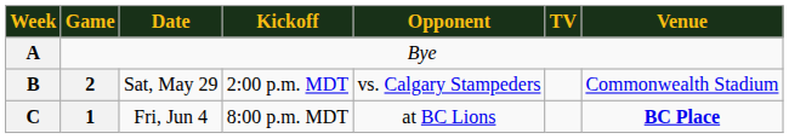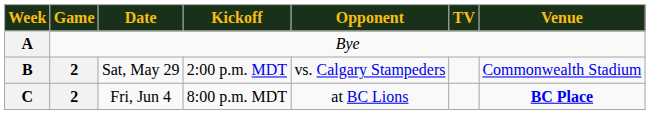C | Game: 1 -> 2
